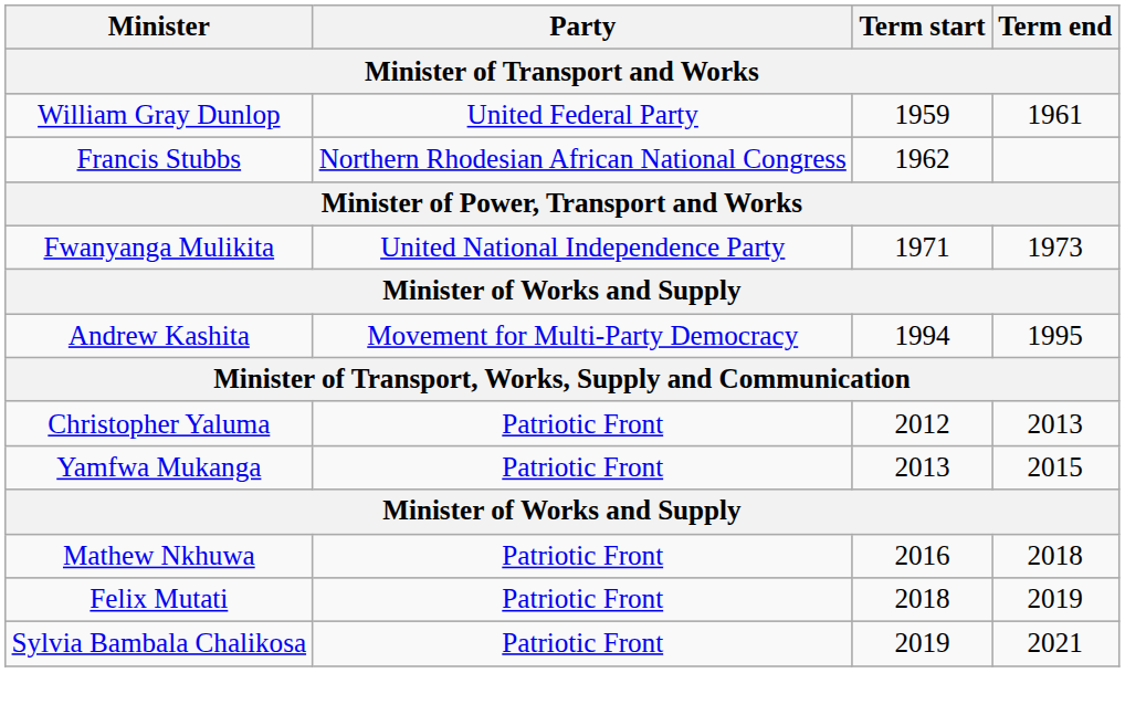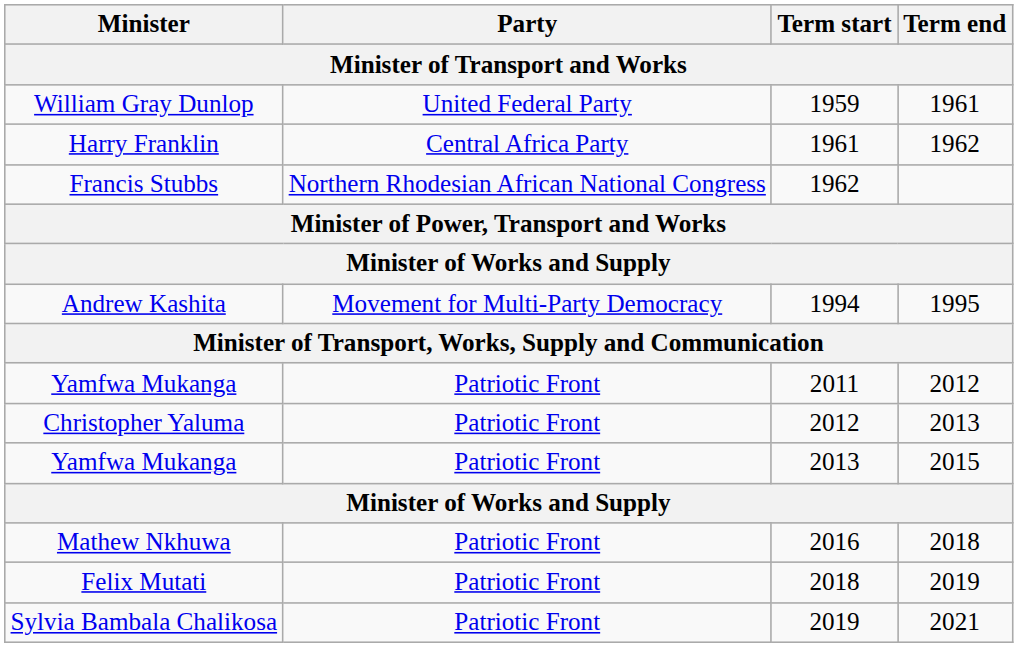+ row: Harry Franklin | Central Africa Party | 1961 | 1962
- row: Fwanyanga Mulikita | United National Independence Party | 1971 | 1973
+ row: Yamfwa Mukanga | Patriotic Front | 2011 | 2012
